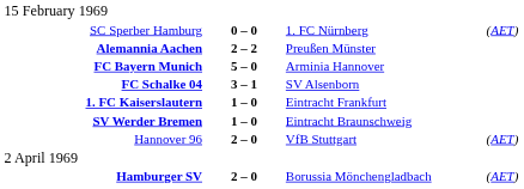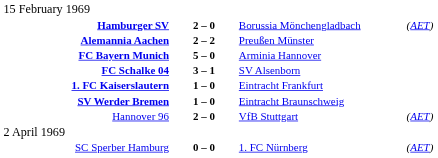rows swapped: Hamburger SV <-> SC Sperber Hamburg
